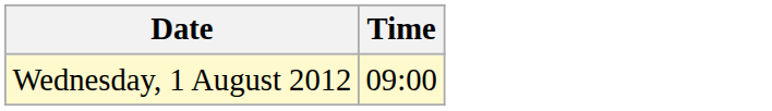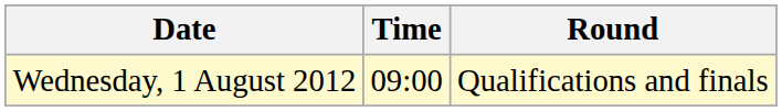+ column: Round | Qualifications and finals
